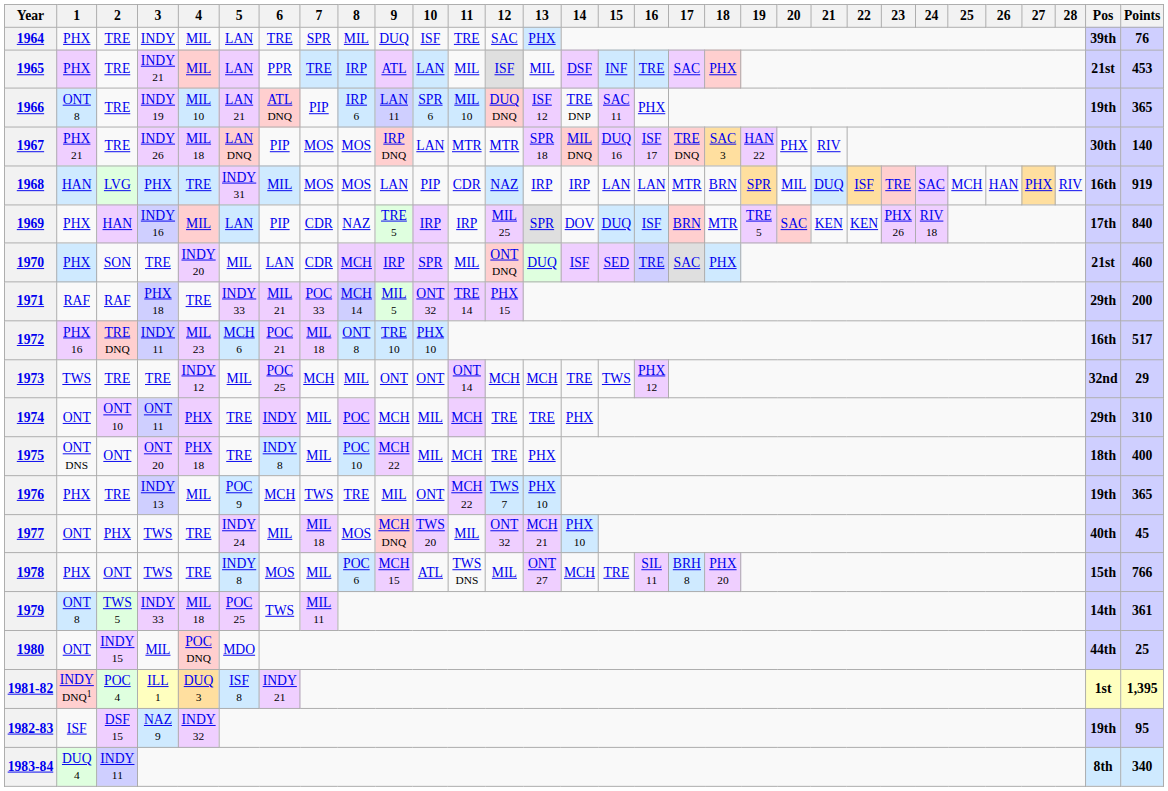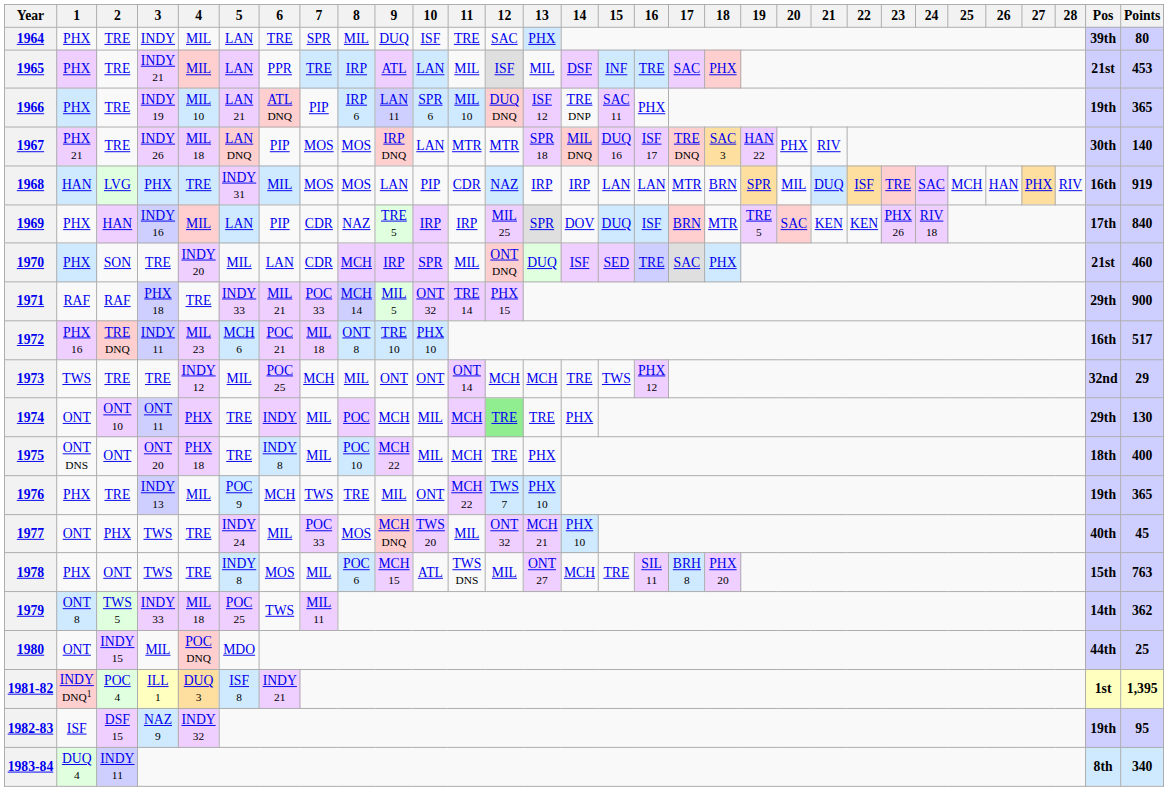1964 | Points: 76 -> 80
1966 | 1: ONT 8 -> PHX
1971 | Points: 200 -> 900
1974 | 12: no background -> lightgreen background
1974 | Points: 310 -> 130
1977 | 7: MIL 18 -> POC 33
1978 | Points: 766 -> 763
1979 | Points: 361 -> 362
